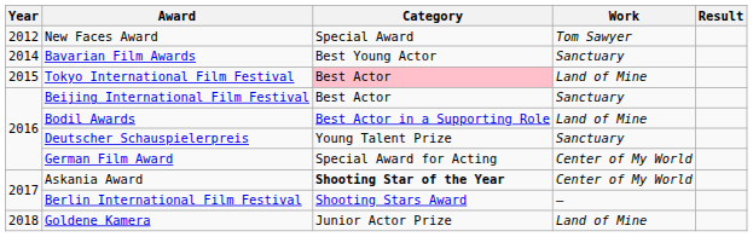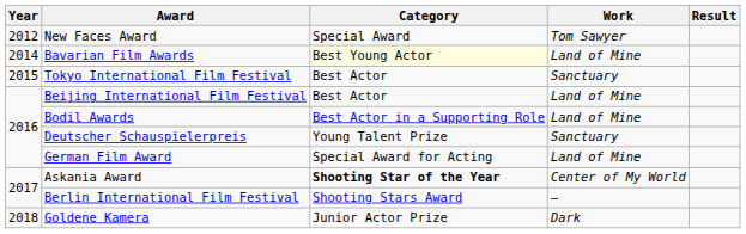Bavarian Film Awards | Category: no background -> lightyellow background
Bavarian Film Awards | Work: Sanctuary -> Land of Mine
Tokyo International Film Festival | Category: pink background -> no background
Tokyo International Film Festival | Work: Land of Mine -> Sanctuary
Beijing International Film Festival | Work: Sanctuary -> Land of Mine
German Film Award | Work: Center of My World -> Land of Mine
Goldene Kamera | Work: Land of Mine -> Dark
